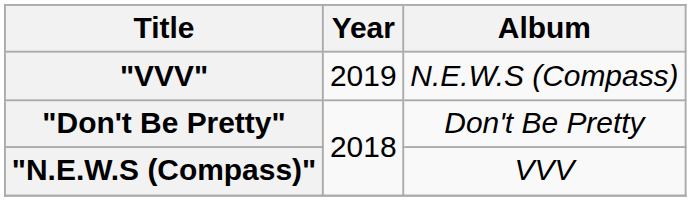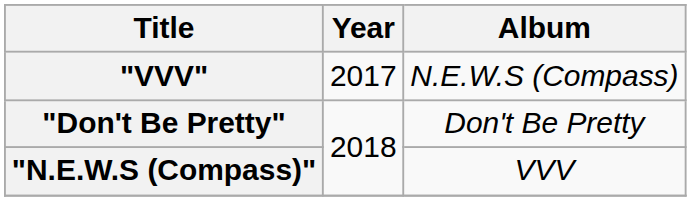"VVV" | Year: 2019 -> 2017
